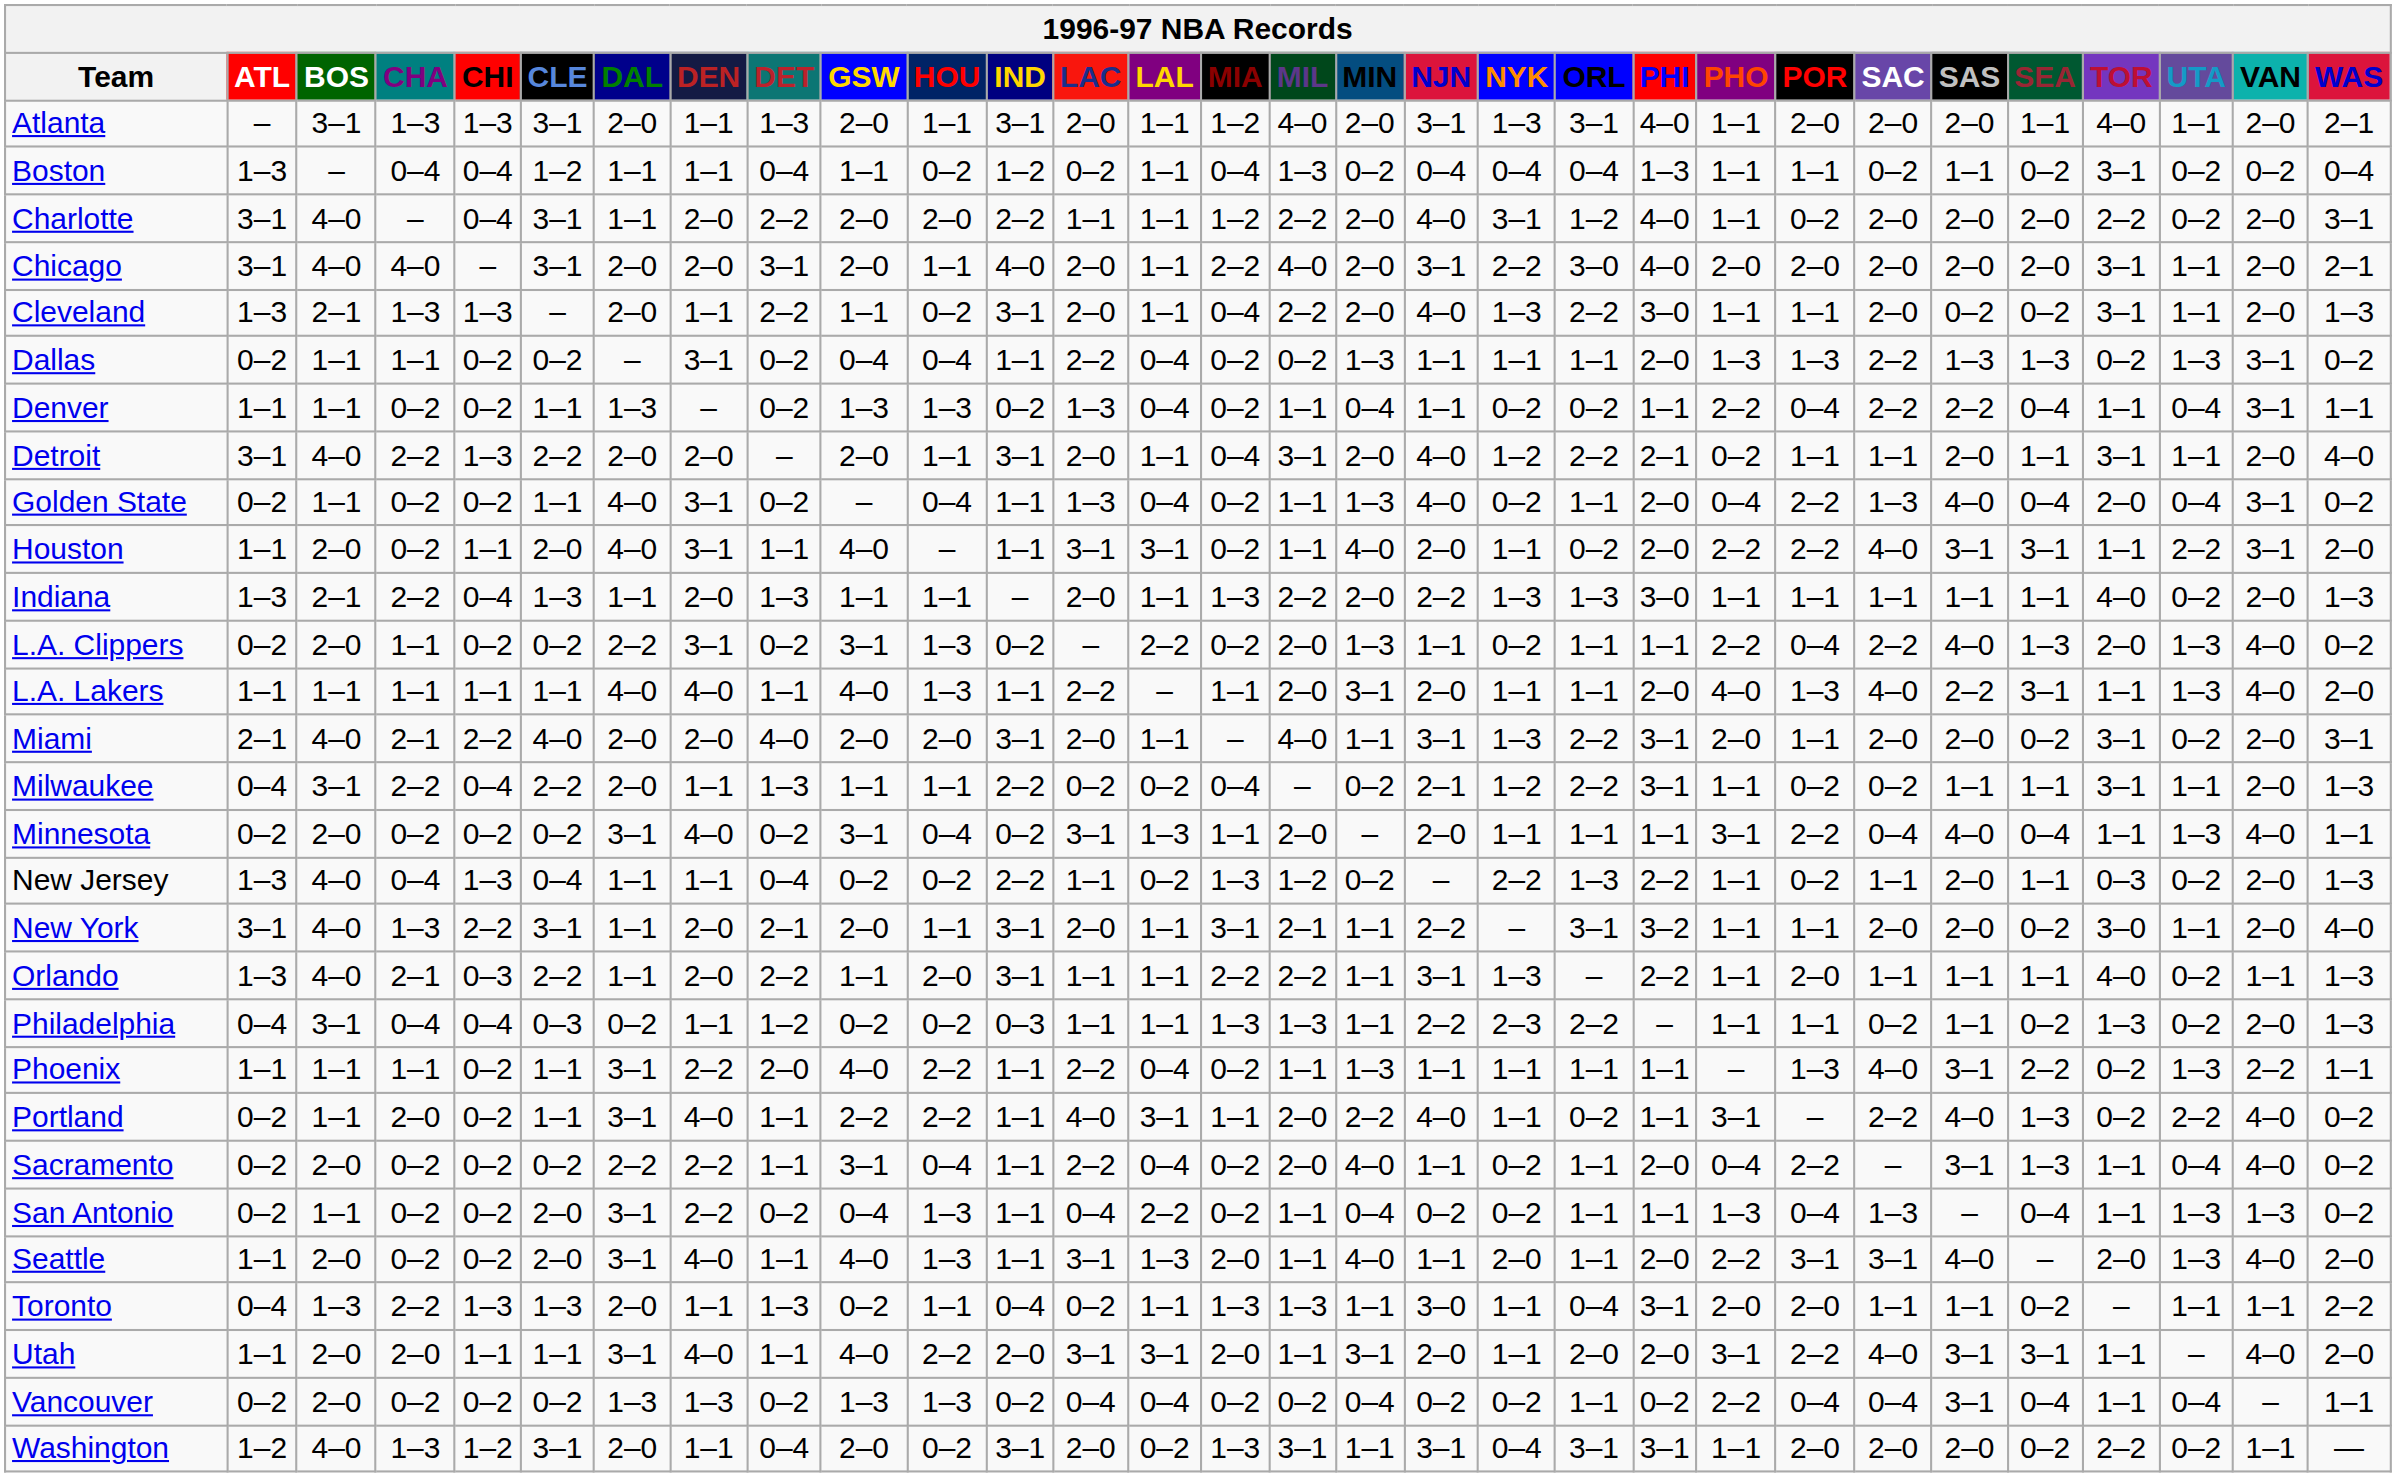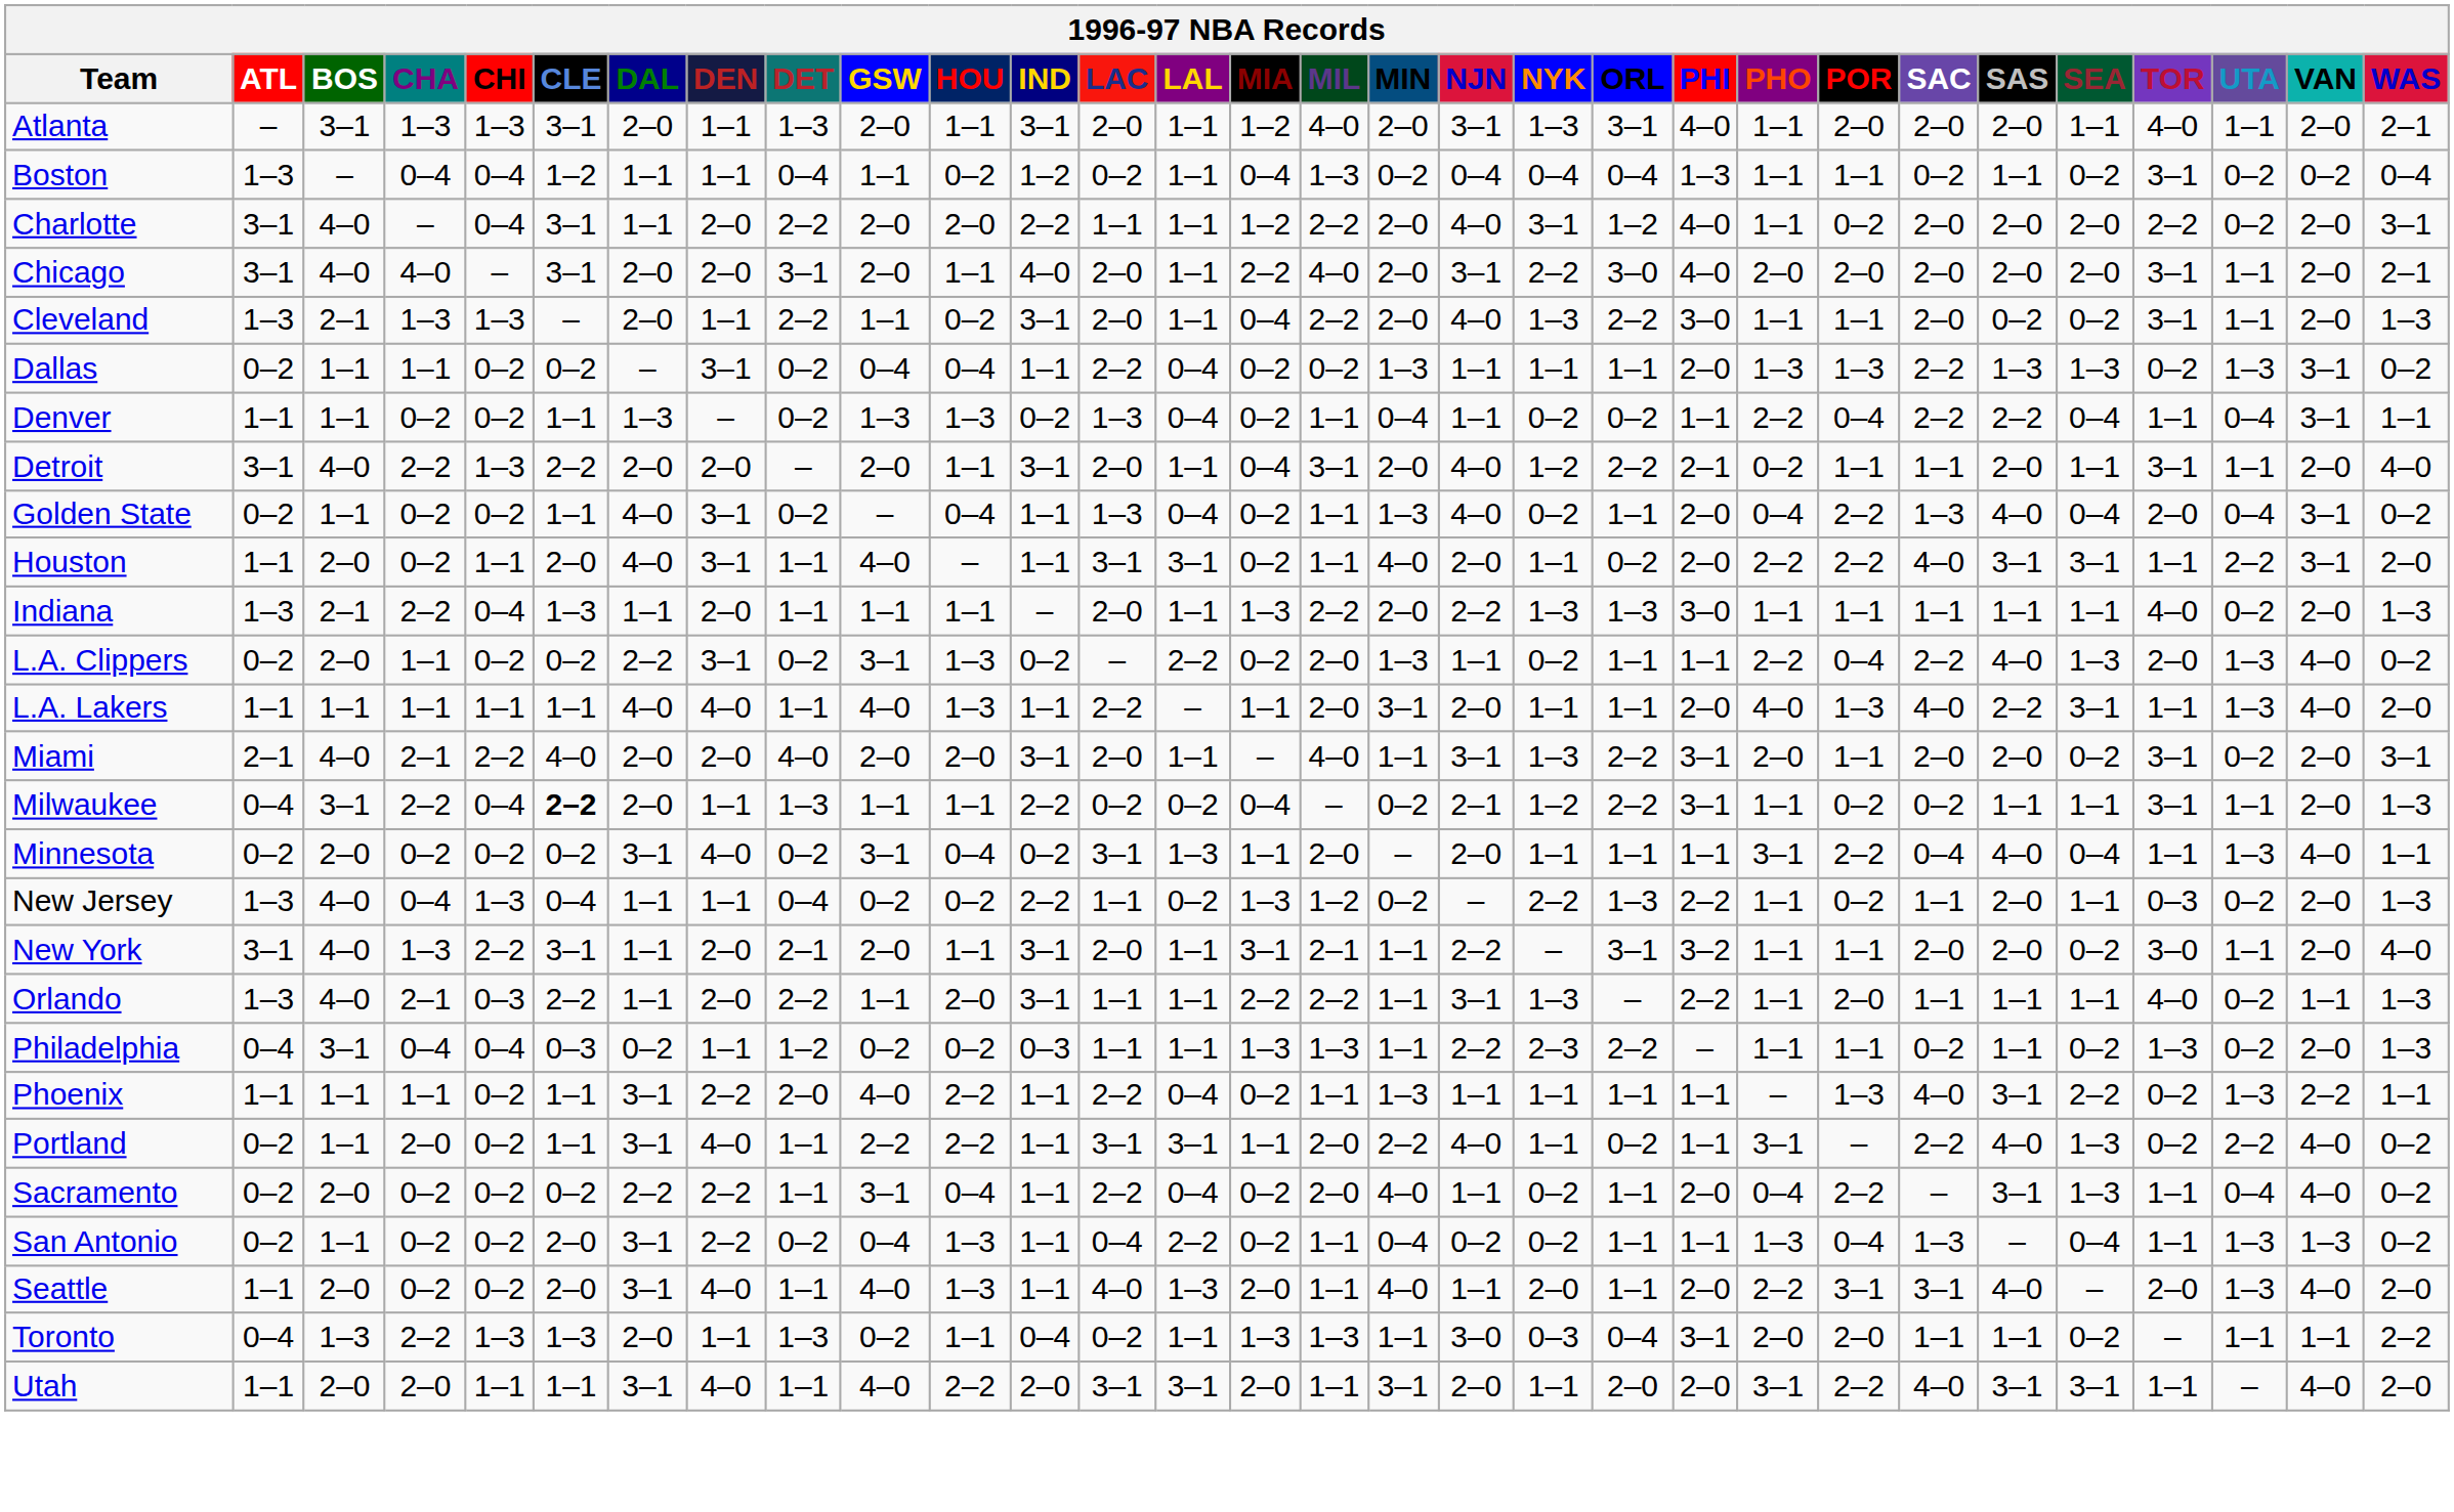Indiana | DET: 1–3 -> 1–1
Milwaukee | CLE: normal -> bold
Portland | LAC: 4–0 -> 3–1
Seattle | LAC: 3–1 -> 4–0
Toronto | NYK: 1–1 -> 0–3
- row: Vancouver | 0–2 | 2–0 | 0–2 | 0–2 | 0–2 | 1–3 | 1–3 | 0–2 | 1–3 | 1–3 | 0–2 | 0–4 | 0–4 | 0–2 | 0–2 | 0–4 | 0–2 | 0–2 | 1–1 | 0–2 | 2–2 | 0–4 | 0–4 | 3–1 | 0–4 | 1–1 | 0–4 | – | 1–1
- row: Washington | 1–2 | 4–0 | 1–3 | 1–2 | 3–1 | 2–0 | 1–1 | 0–4 | 2–0 | 0–2 | 3–1 | 2–0 | 0–2 | 1–3 | 3–1 | 1–1 | 3–1 | 0–4 | 3–1 | 3–1 | 1–1 | 2–0 | 2–0 | 2–0 | 0–2 | 2–2 | 0–2 | 1–1 | —
